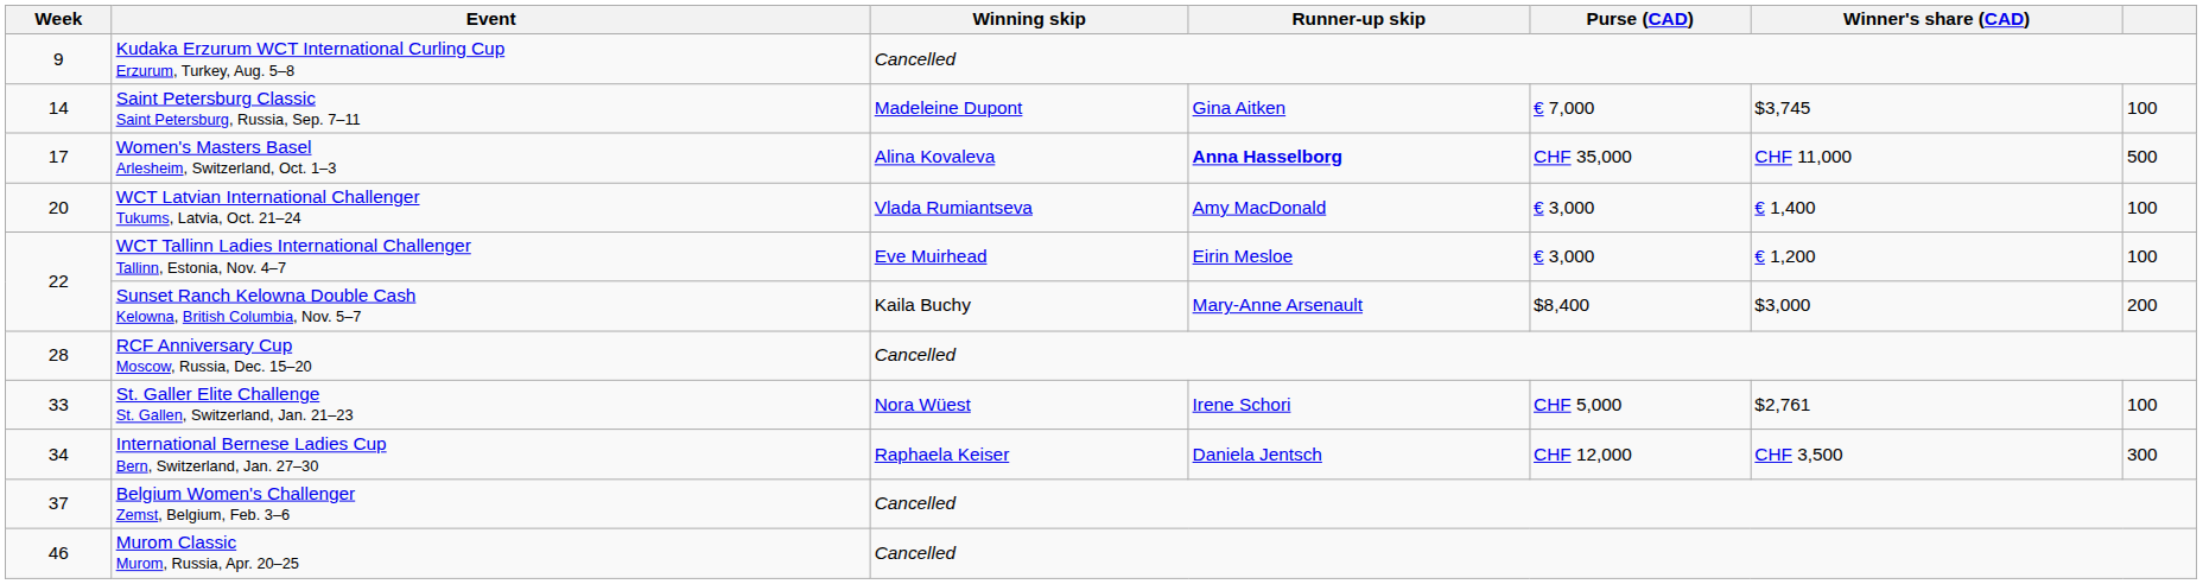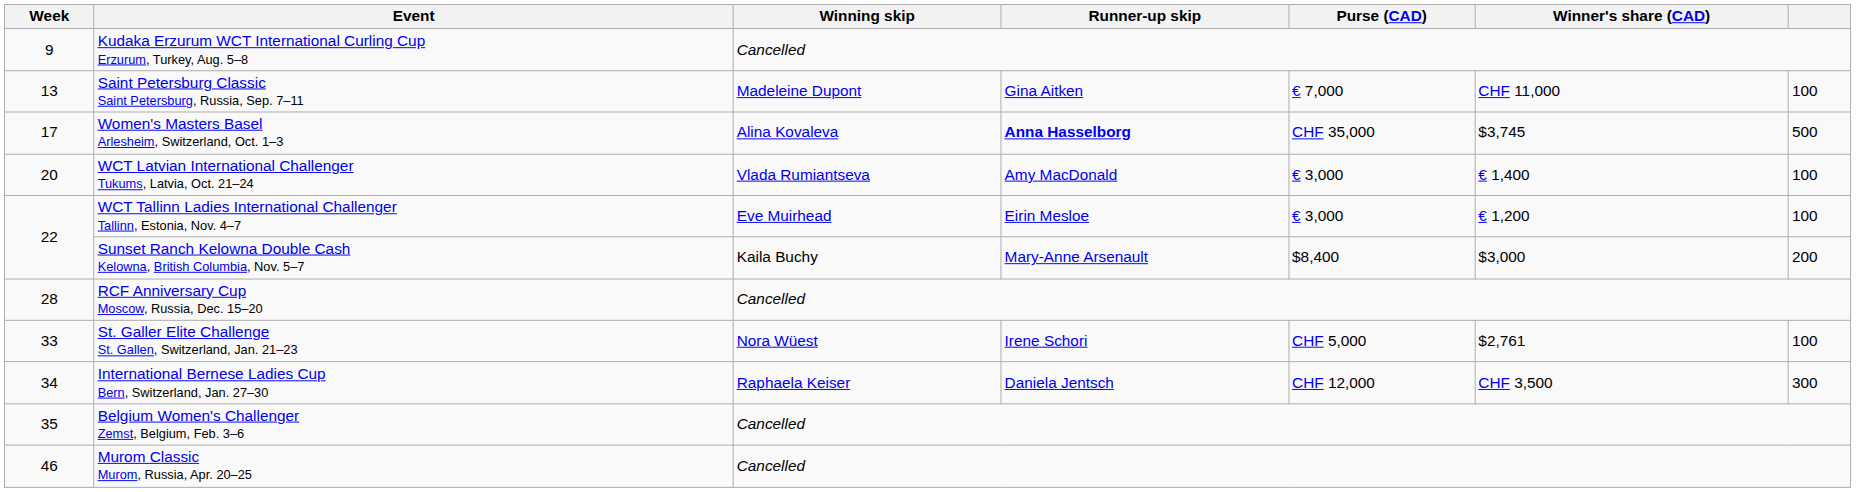Saint Petersburg Classic Saint Petersburg, Russia, Sep. 7–11 | Week: 14 -> 13
Saint Petersburg Classic Saint Petersburg, Russia, Sep. 7–11 | Winner's share (CAD): $3,745 -> CHF 11,000
Women's Masters Basel Arlesheim, Switzerland, Oct. 1–3 | Winner's share (CAD): CHF 11,000 -> $3,745
Belgium Women's Challenger Zemst, Belgium, Feb. 3–6 | Week: 37 -> 35
